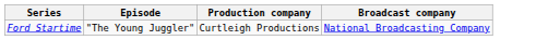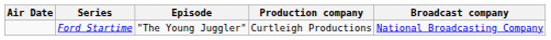+ column: Air Date
